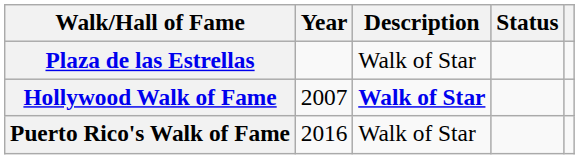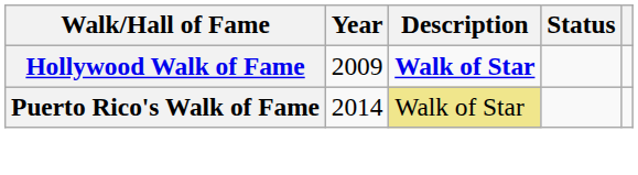- row: Plaza de las Estrellas | Walk of Star
Hollywood Walk of Fame | Year: 2007 -> 2009
Puerto Rico's Walk of Fame | Year: 2016 -> 2014
Puerto Rico's Walk of Fame | Description: no background -> khaki background
